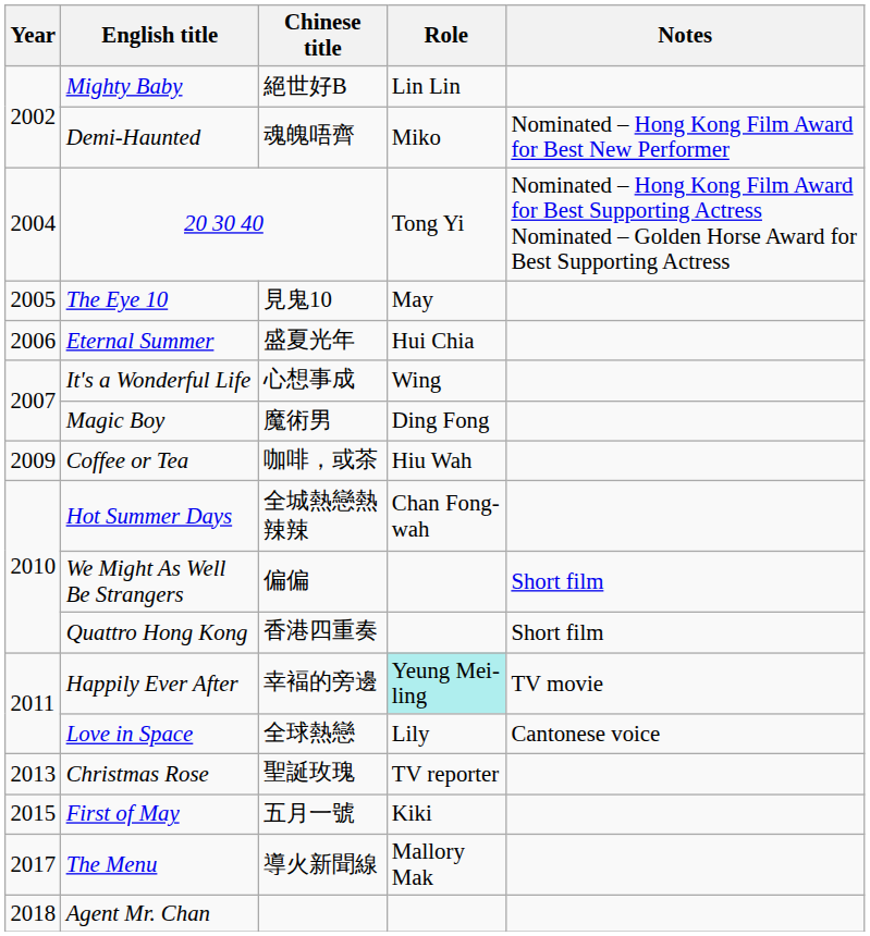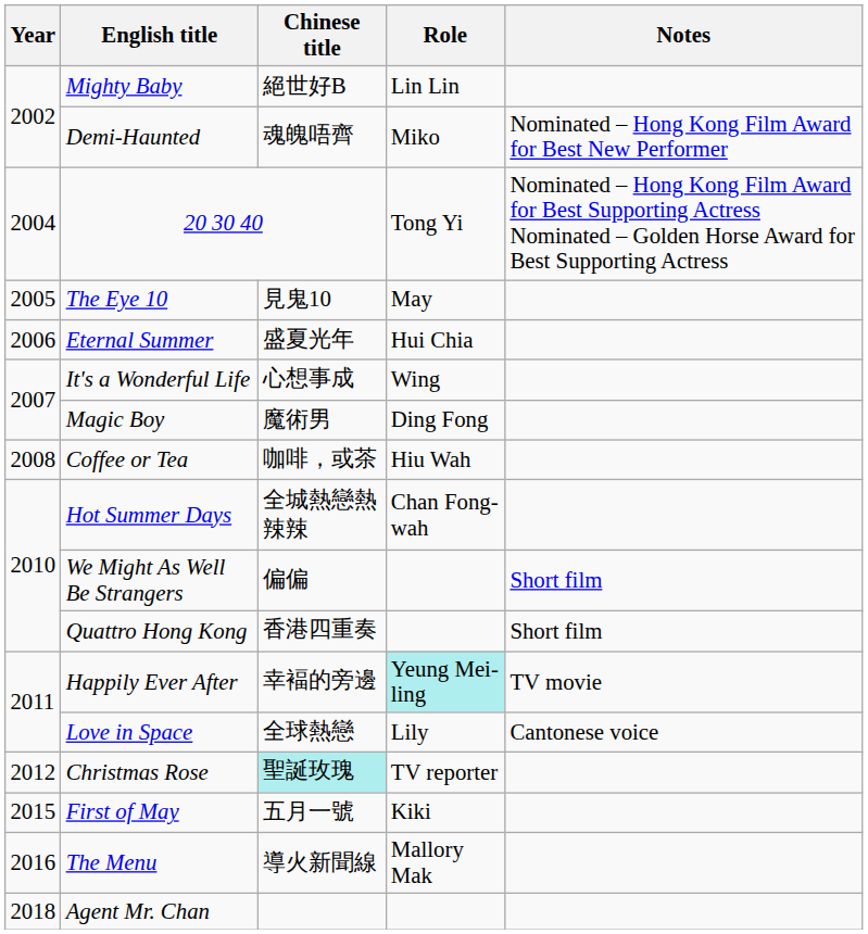Coffee or Tea | Year: 2009 -> 2008
Christmas Rose | Year: 2013 -> 2012
Christmas Rose | Chinese title: no background -> paleturquoise background
The Menu | Year: 2017 -> 2016
